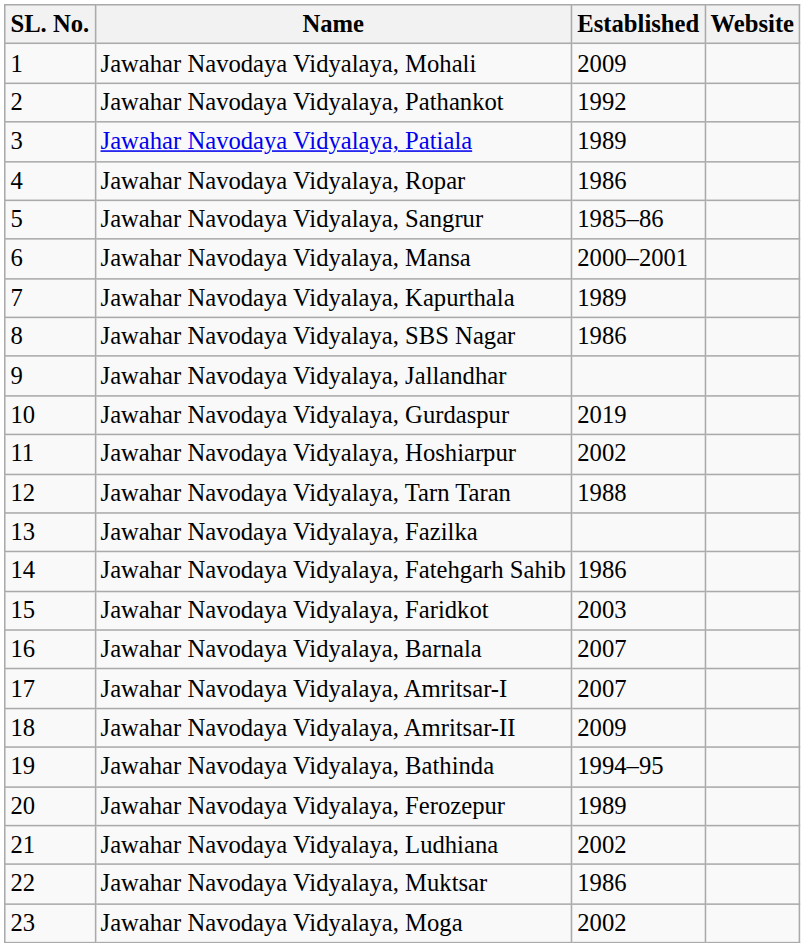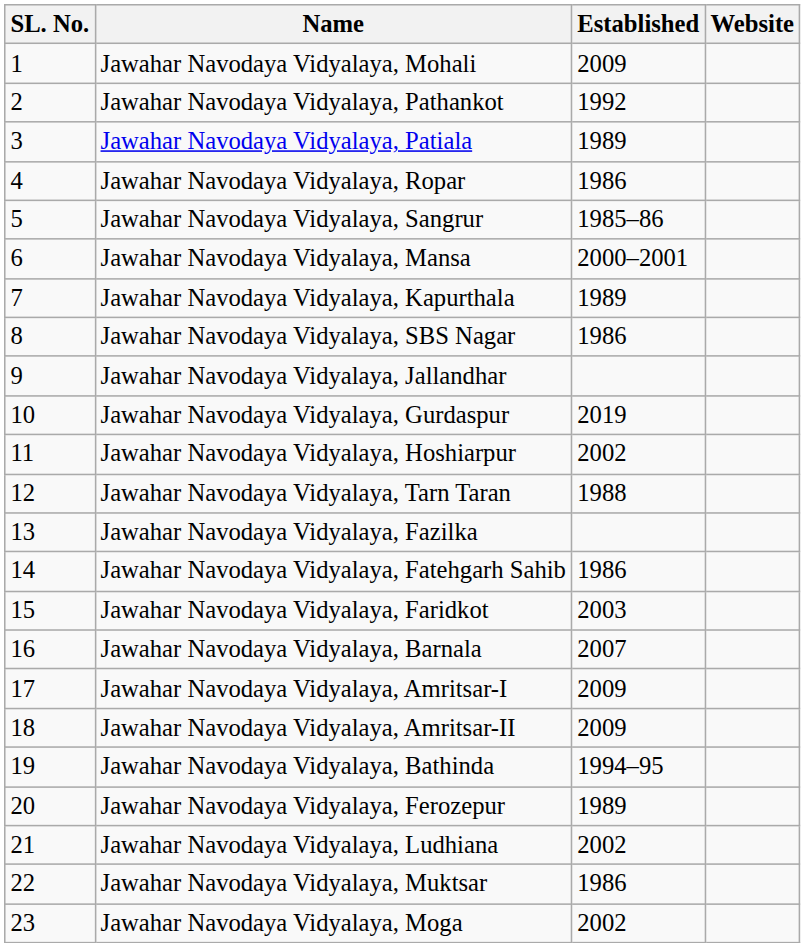Jawahar Navodaya Vidyalaya, Amritsar-I | Established: 2007 -> 2009
